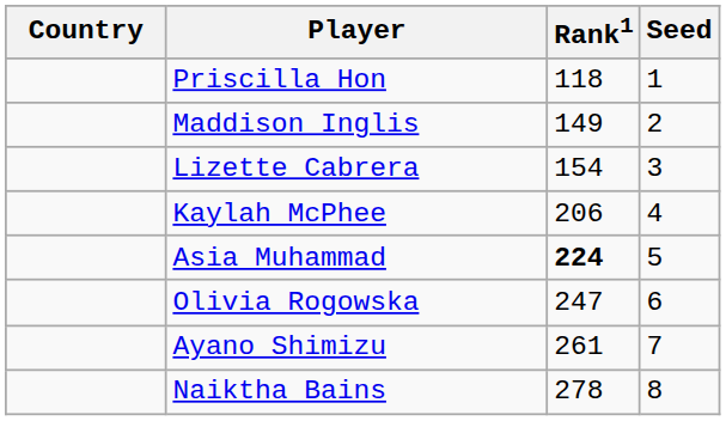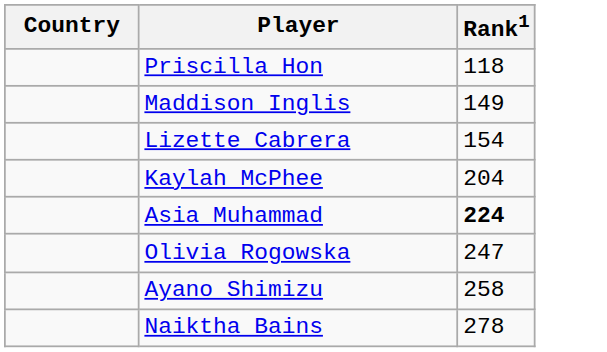- column: Seed | 1 | 2 | 3 | 4 | 5 | 6 | 7 | 8
Kaylah McPhee | Rank1: 206 -> 204
Ayano Shimizu | Rank1: 261 -> 258
